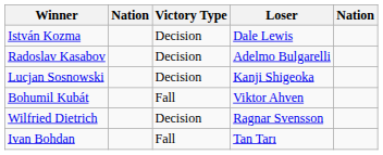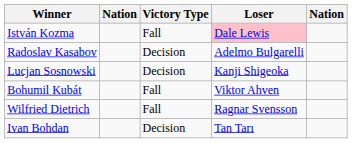István Kozma | Victory Type: Decision -> Fall
István Kozma | Loser: no background -> pink background
Wilfried Dietrich | Victory Type: Decision -> Fall
Ivan Bohdan | Victory Type: Fall -> Decision
